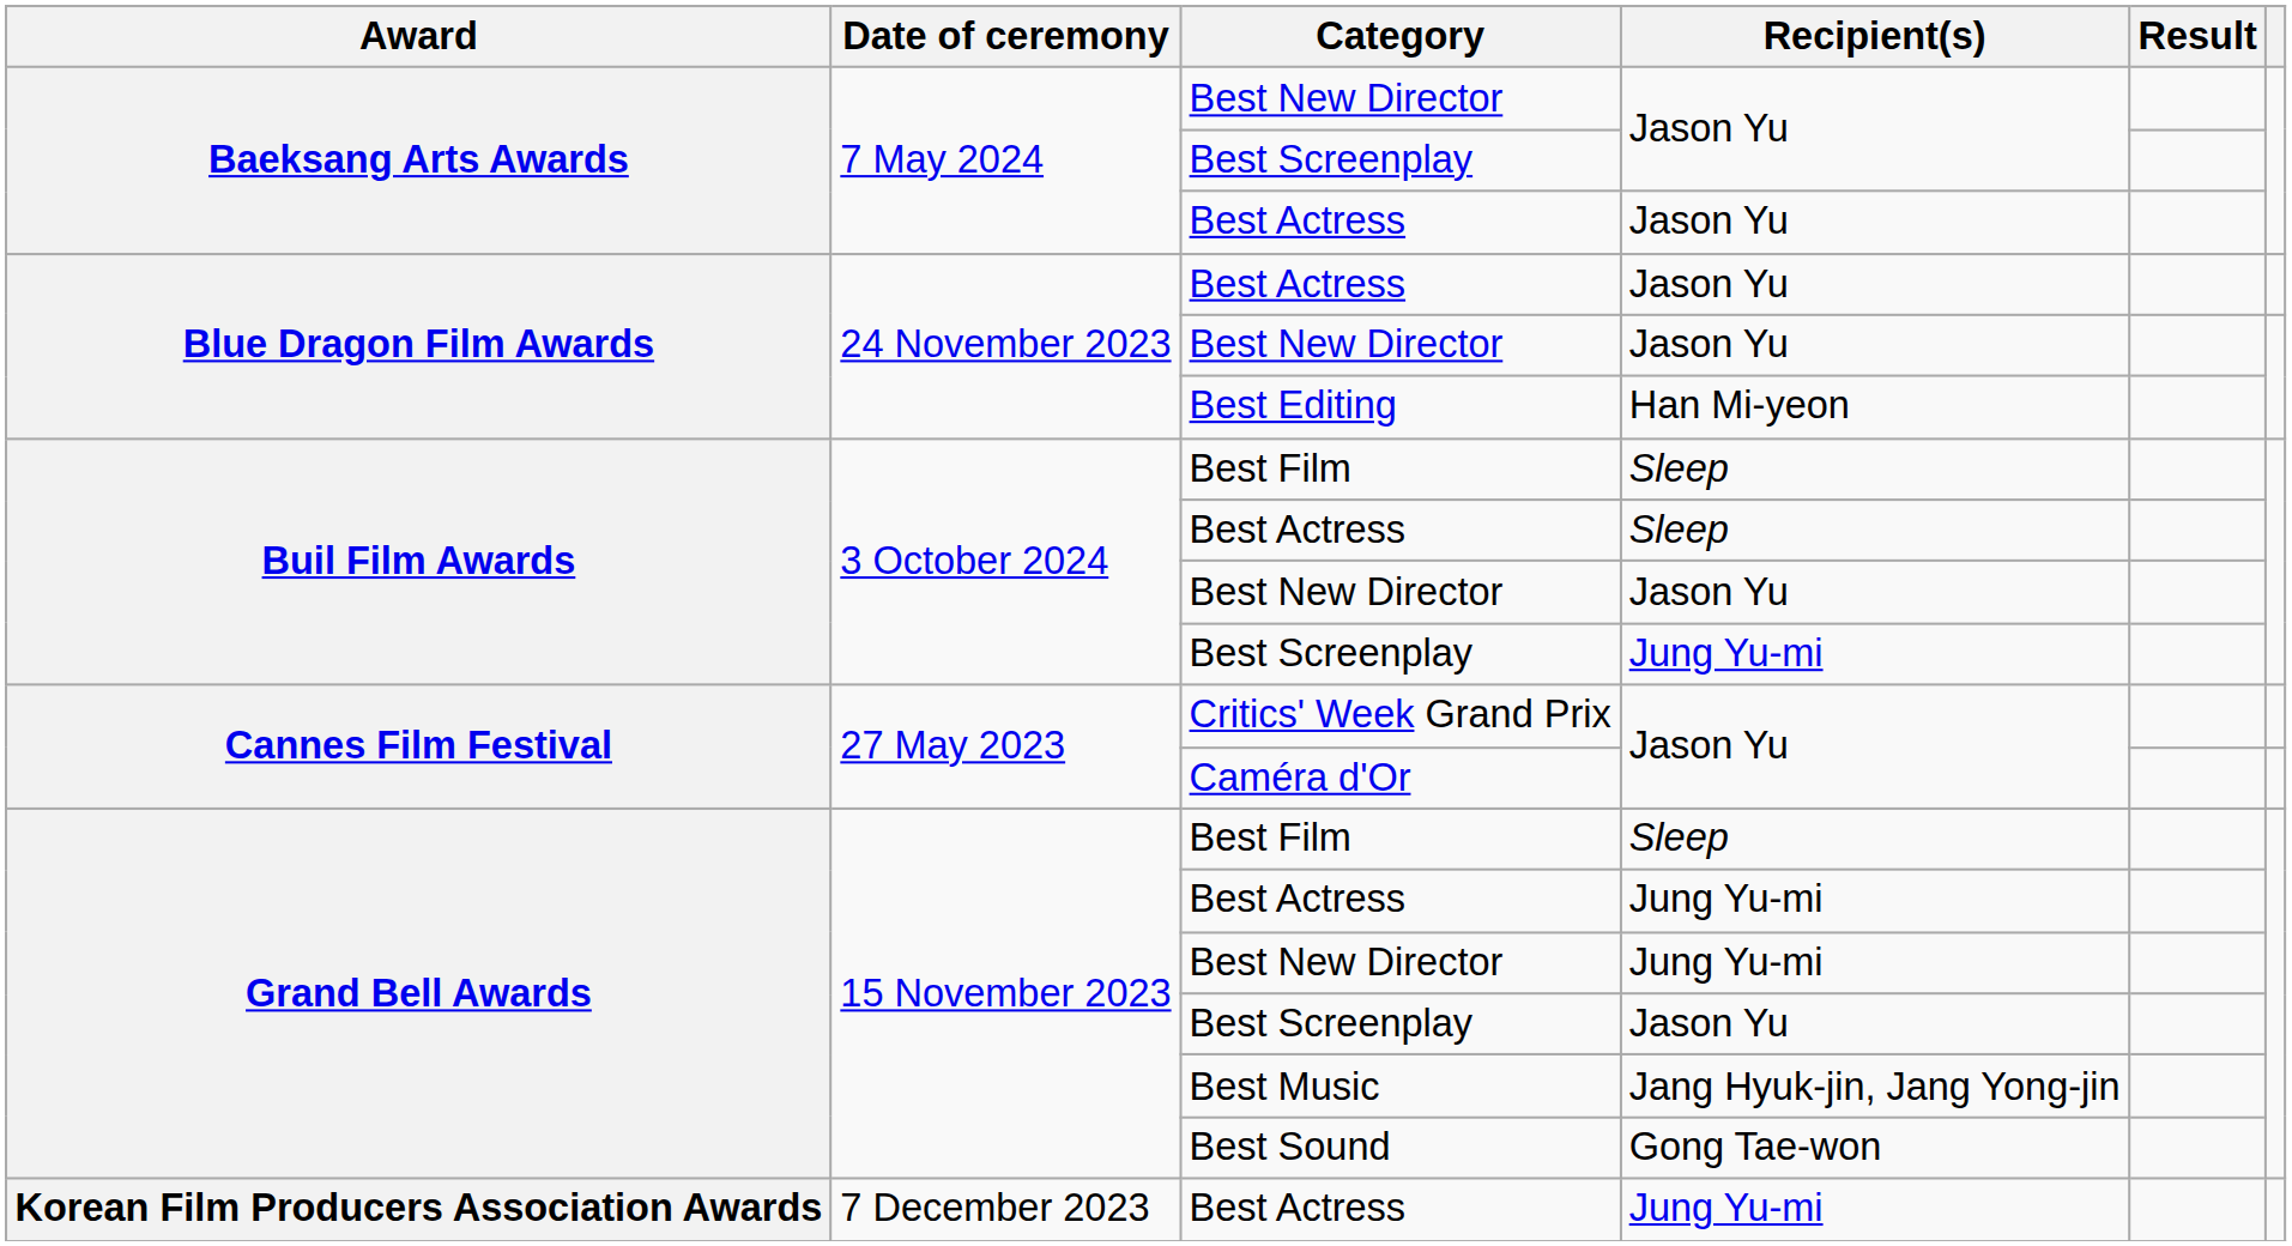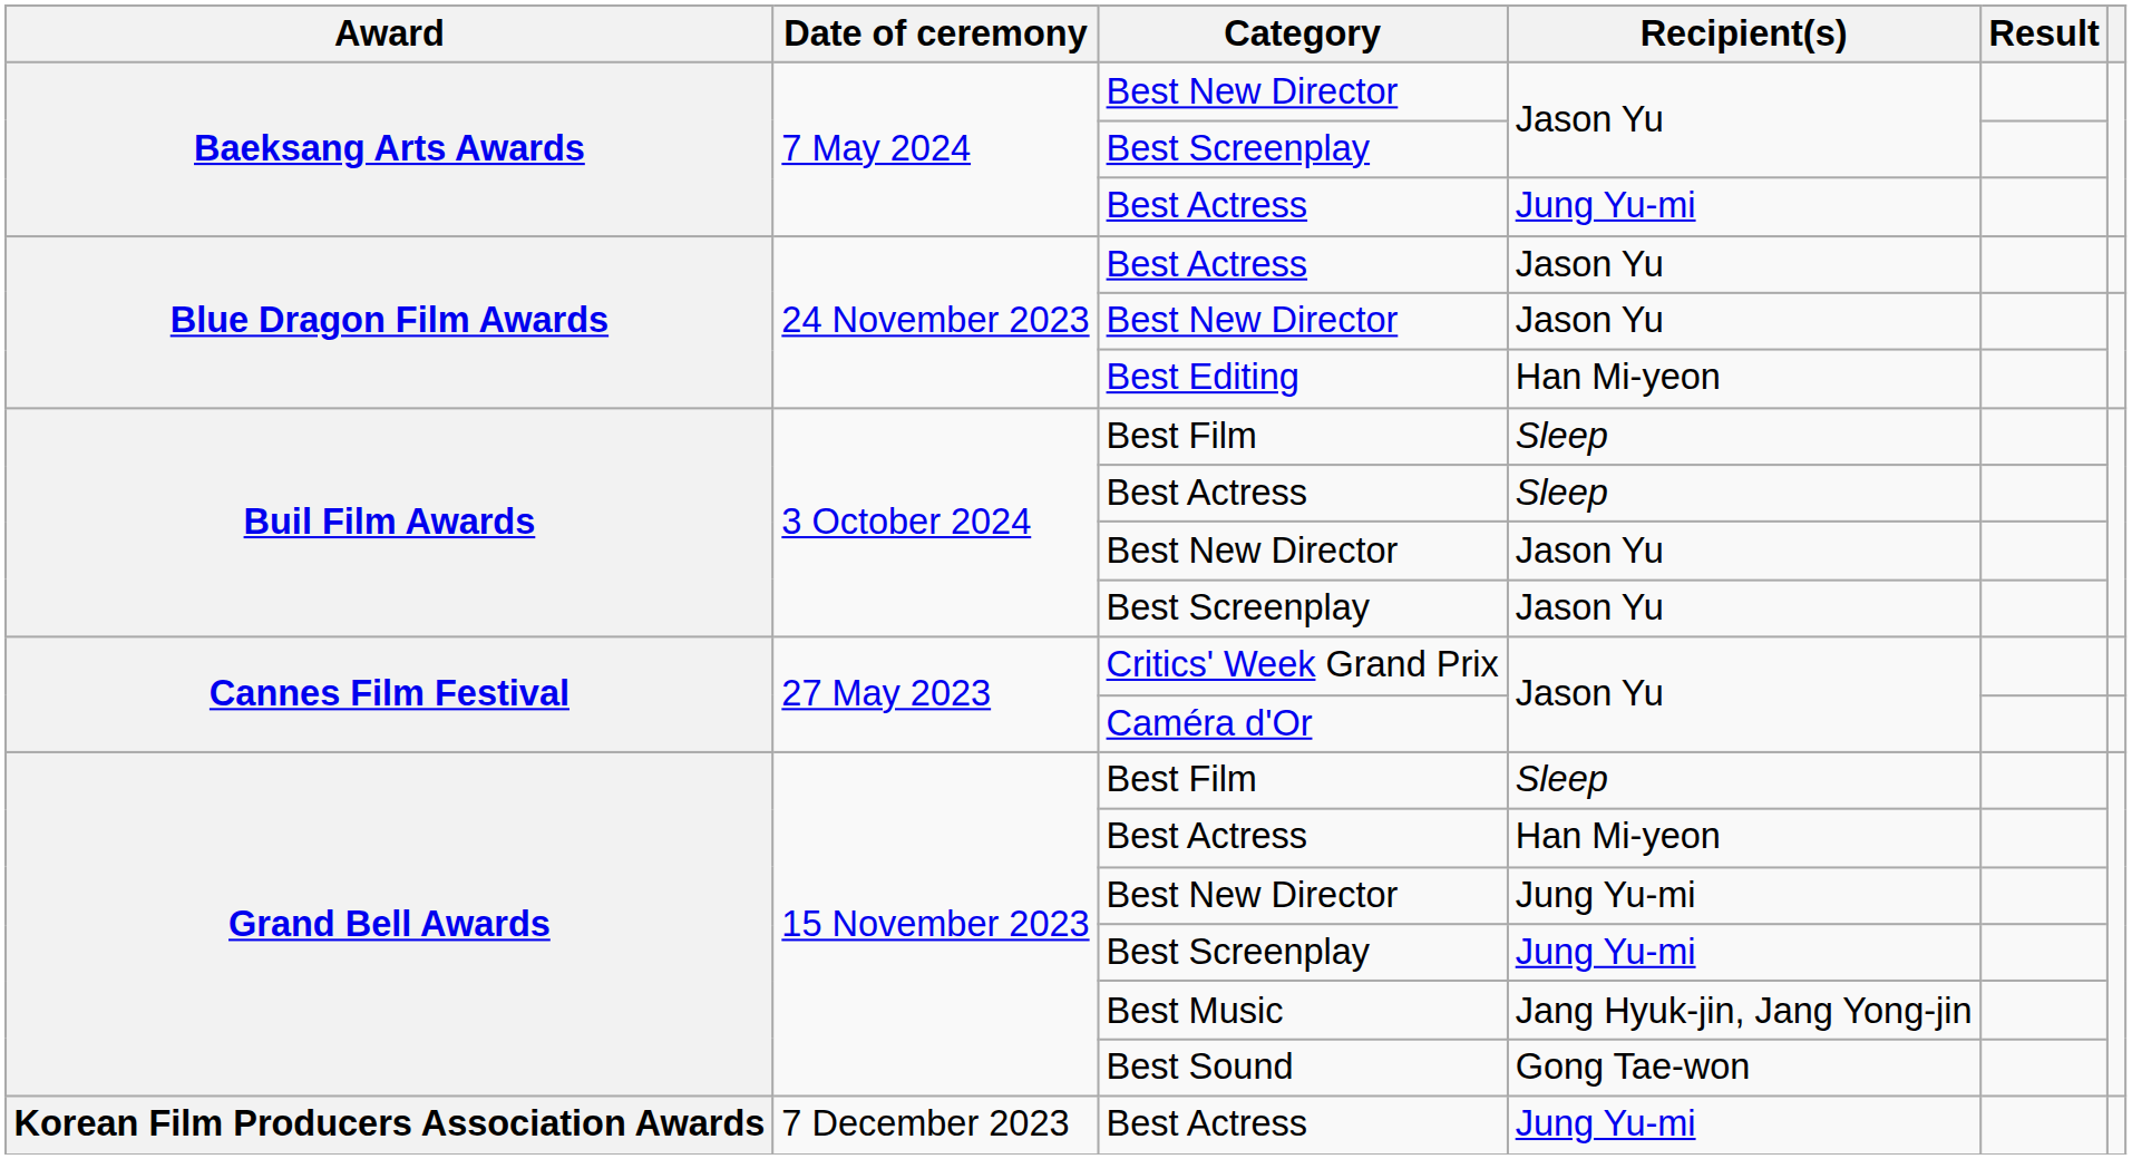Baeksang Arts Awards / Best Actress | Recipient(s): Jason Yu -> Jung Yu-mi
Buil Film Awards / Best Screenplay | Recipient(s): Jung Yu-mi -> Jason Yu
Grand Bell Awards / Best Actress | Recipient(s): Jung Yu-mi -> Han Mi-yeon
Grand Bell Awards / Best Screenplay | Recipient(s): Jason Yu -> Jung Yu-mi
